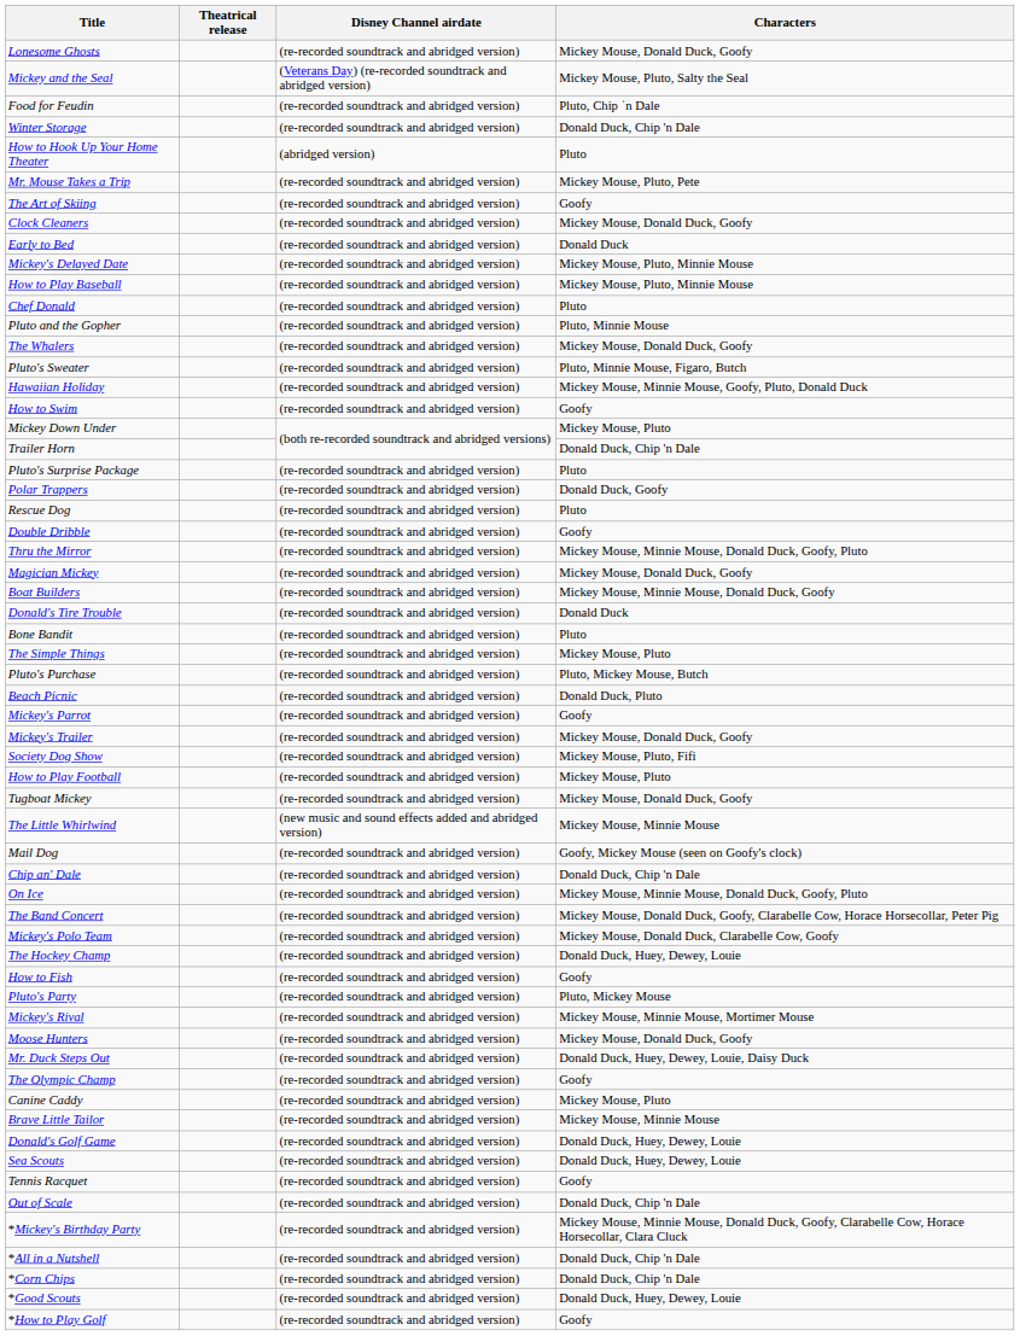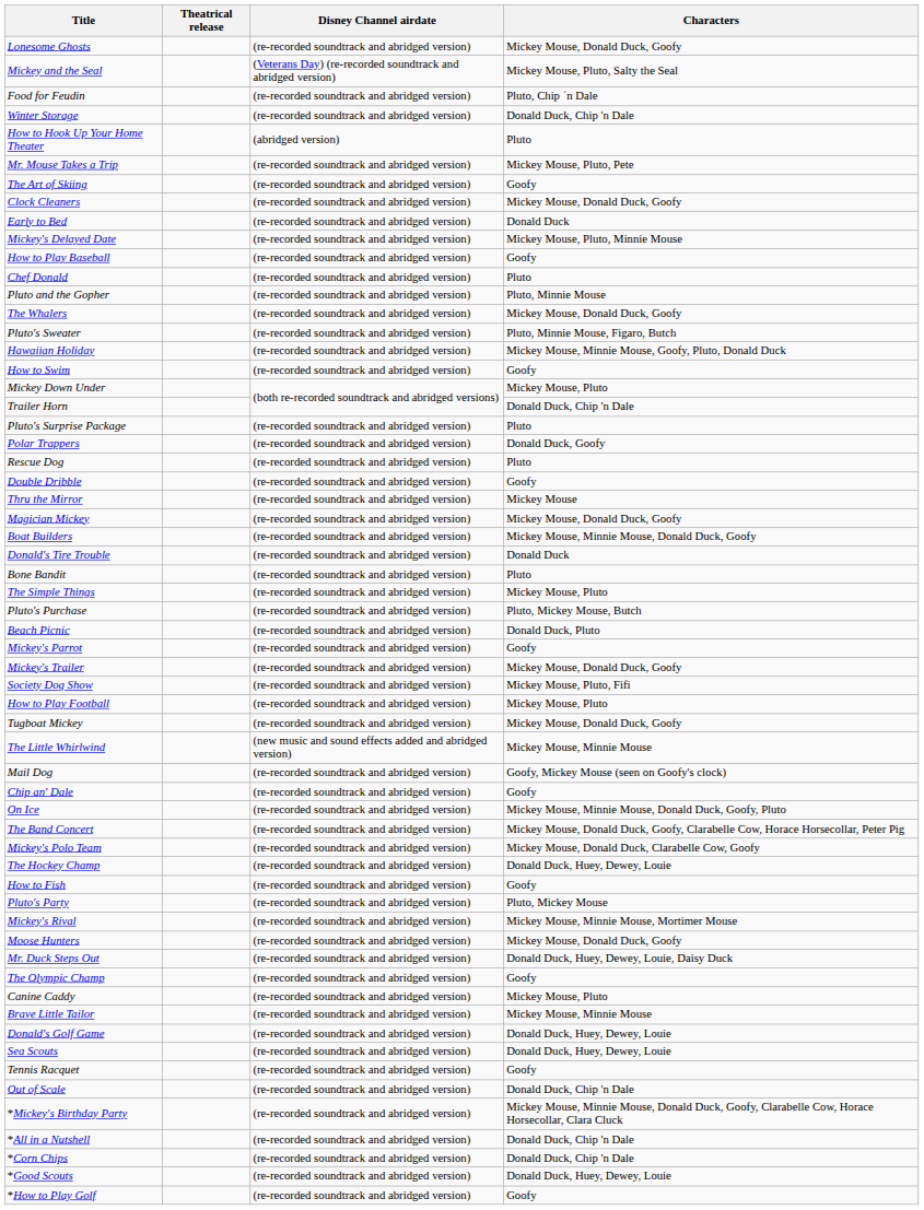How to Play Baseball | Characters: Mickey Mouse, Pluto, Minnie Mouse -> Goofy
Thru the Mirror | Characters: Mickey Mouse, Minnie Mouse, Donald Duck, Goofy, Pluto -> Mickey Mouse
Chip an' Dale | Characters: Donald Duck, Chip 'n Dale -> Goofy
